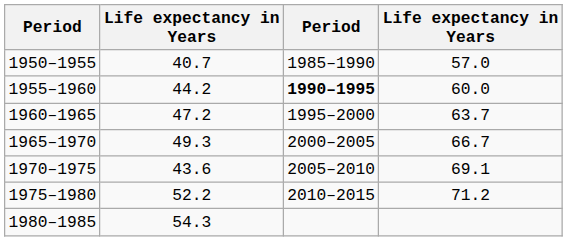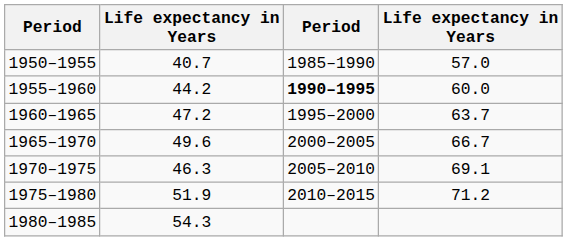1965–1970 | column 2: 49.3 -> 49.6
1970–1975 | column 2: 43.6 -> 46.3
1975–1980 | column 2: 52.2 -> 51.9
